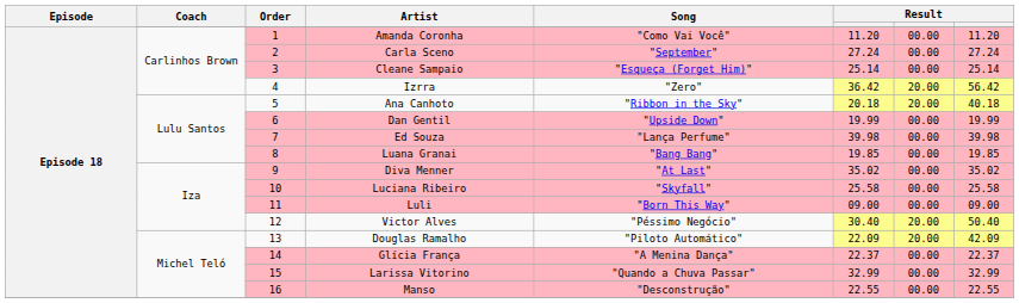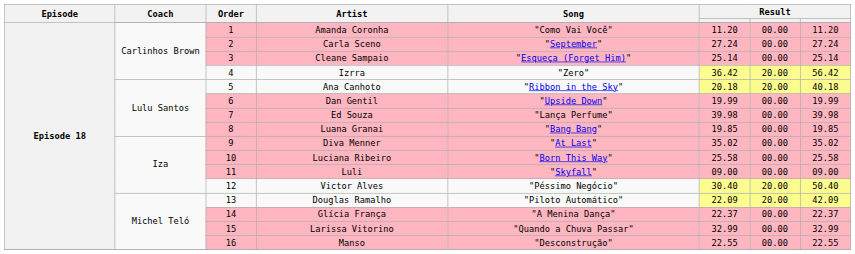Luciana Ribeiro | Song: "Skyfall" -> "Born This Way"
Luli | Song: "Born This Way" -> "Skyfall"
